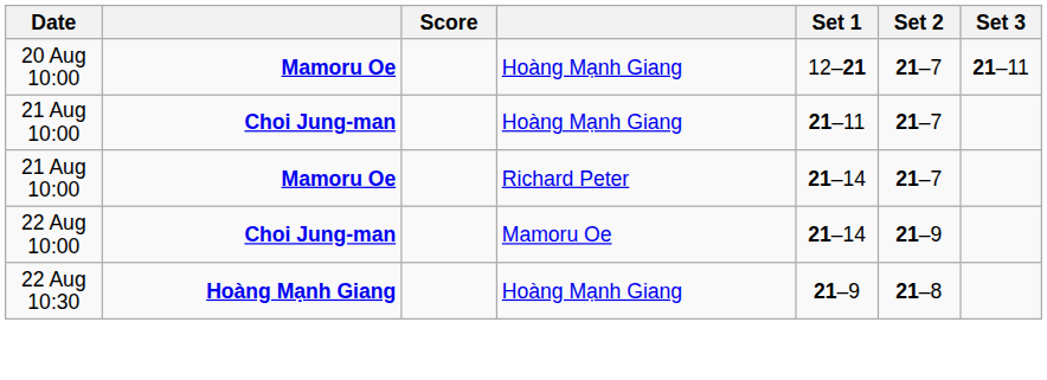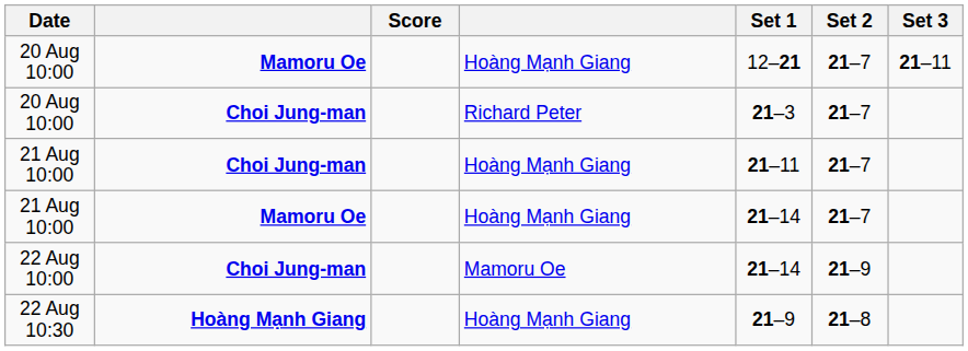+ row: 20 Aug 10:00 | Choi Jung-man | Richard Peter | 21–3 | 21–7
21 Aug 10:00 / Mamoru Oe | column 4: Richard Peter -> Hoàng Mạnh Giang
